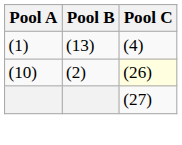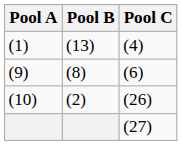+ row: (9) | (8) | (6)
(10) | Pool C: lightyellow background -> no background
